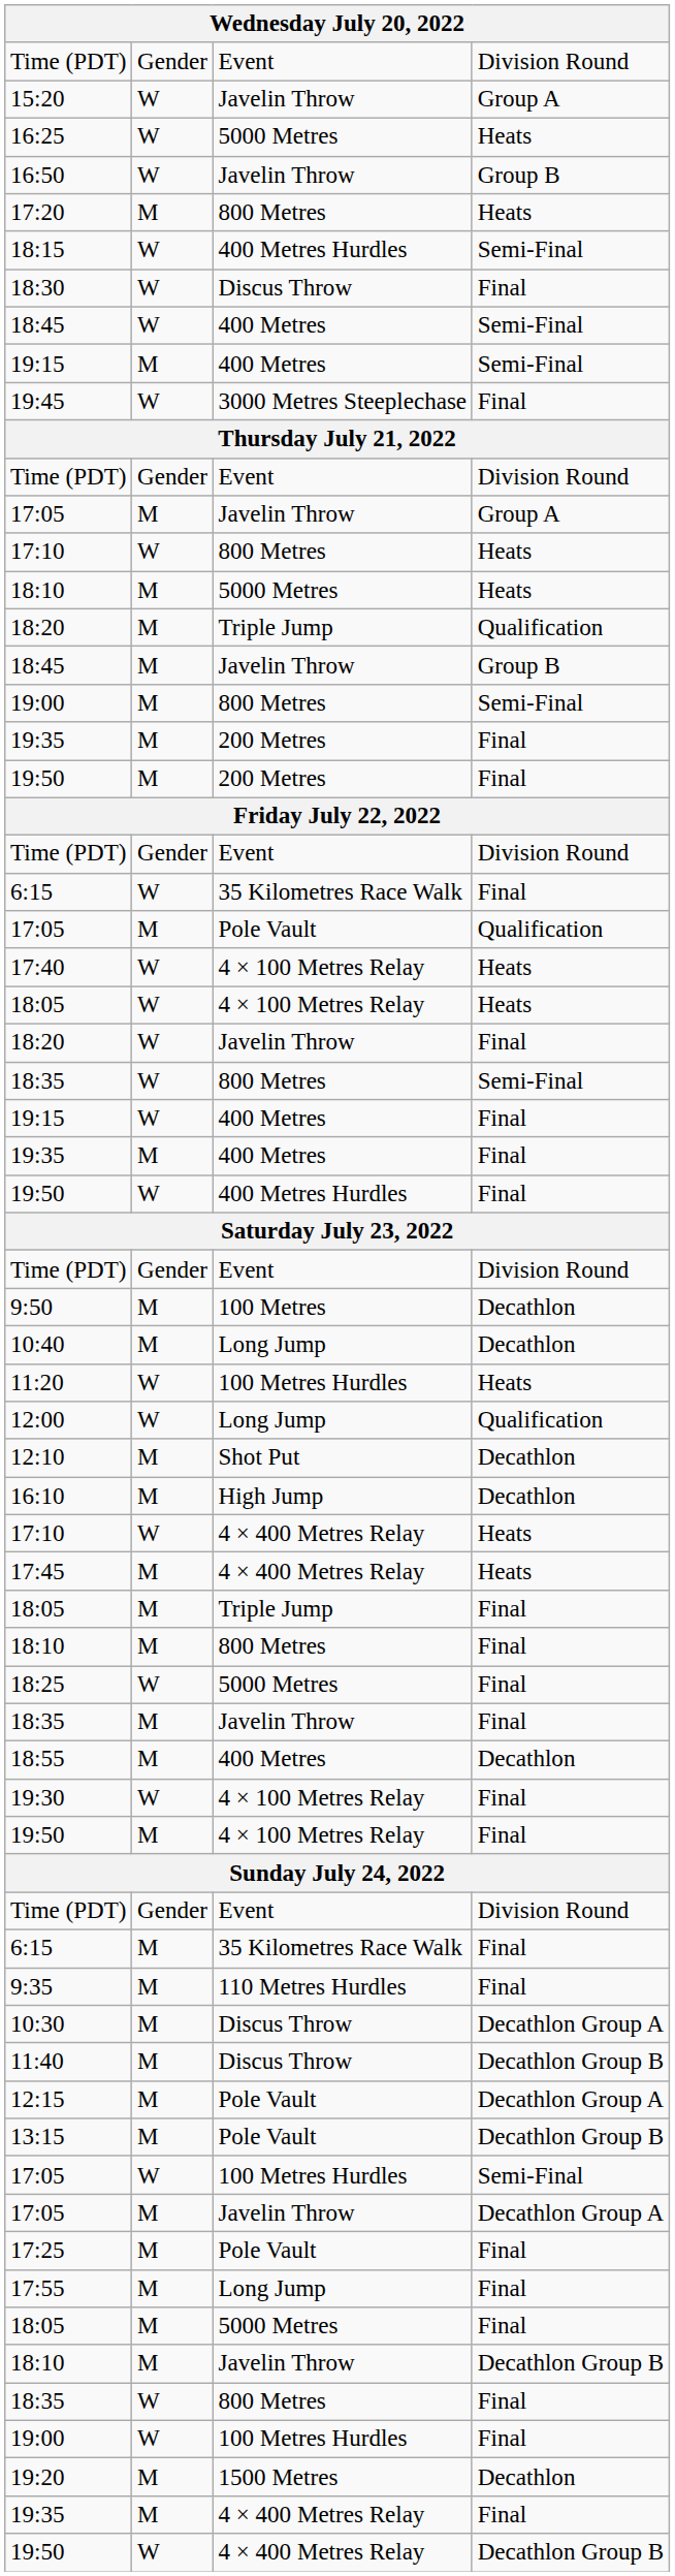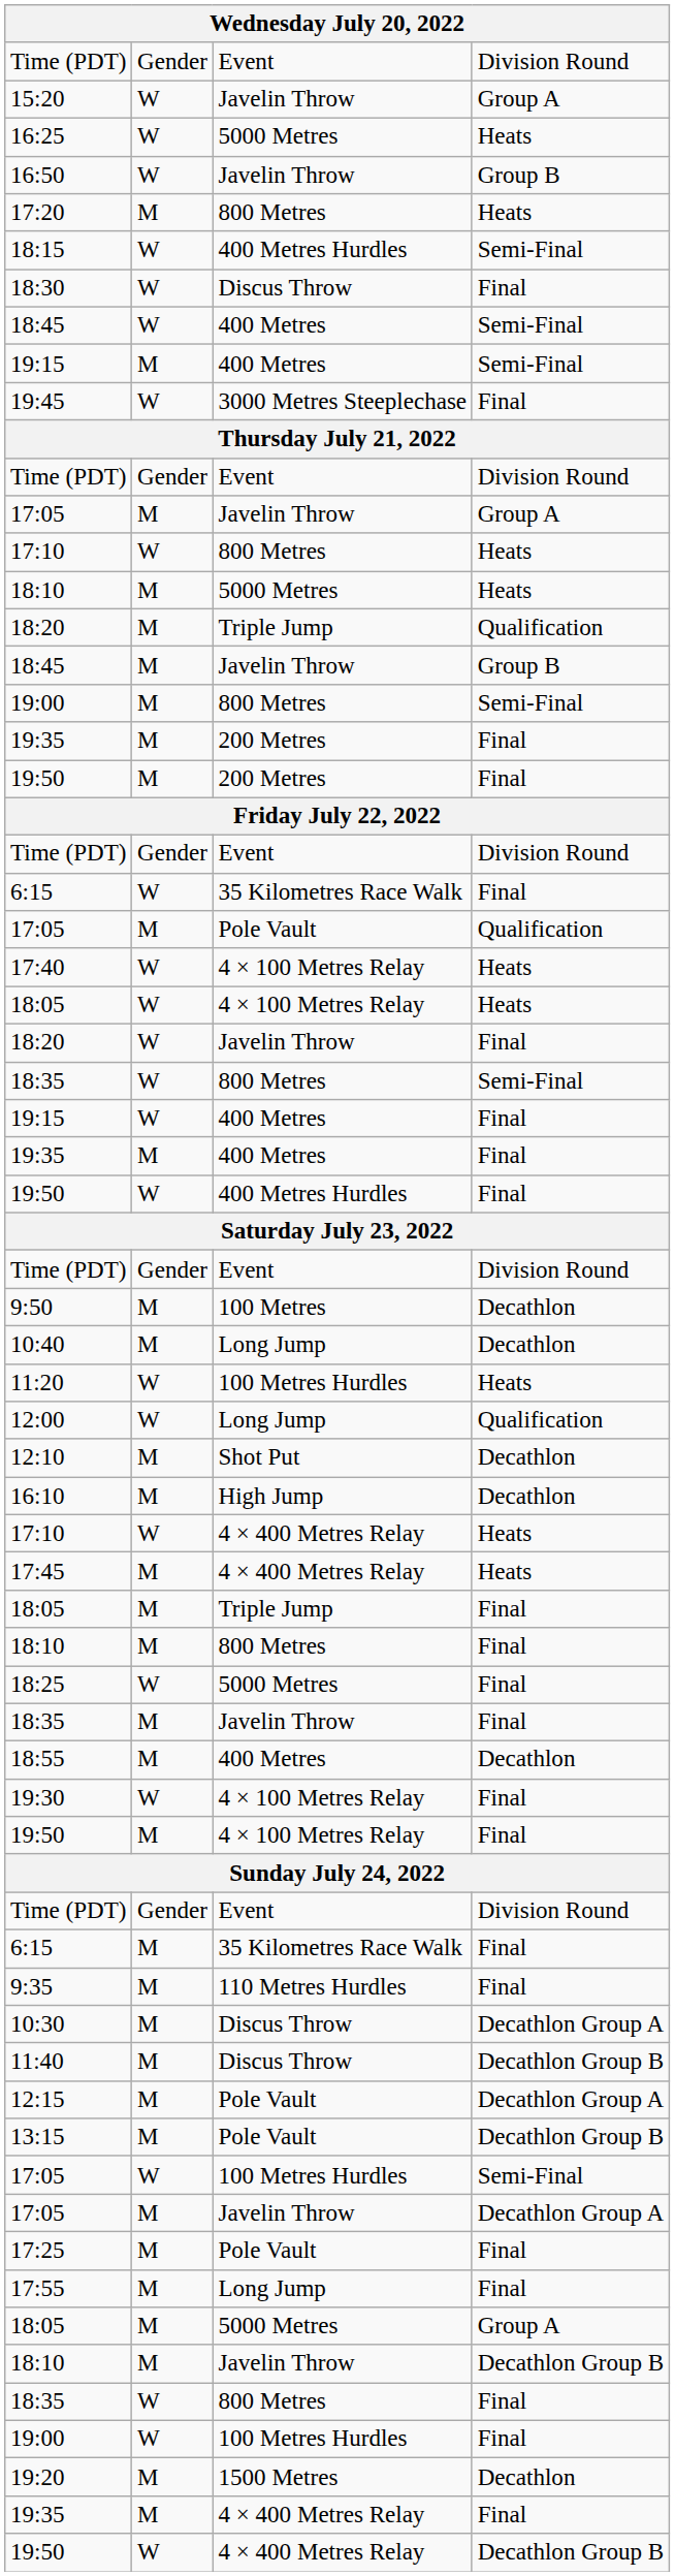18:05 / 5000 Metres | column 4: Final -> Group A
